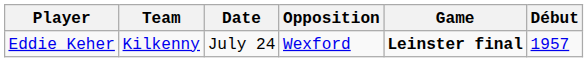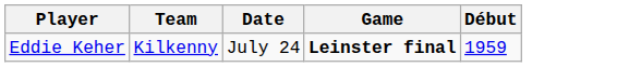- column: Opposition | Wexford
Eddie Keher | Début: 1957 -> 1959
